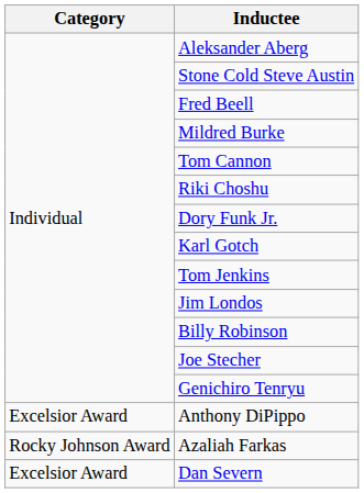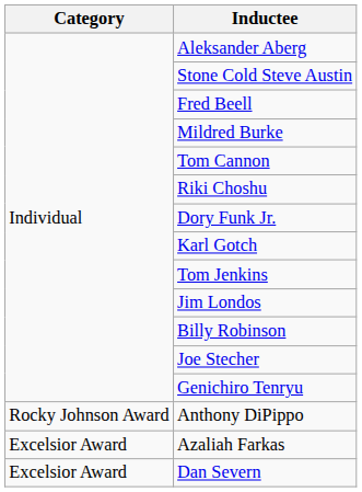Anthony DiPippo | Category: Excelsior Award -> Rocky Johnson Award
Azaliah Farkas | Category: Rocky Johnson Award -> Excelsior Award
